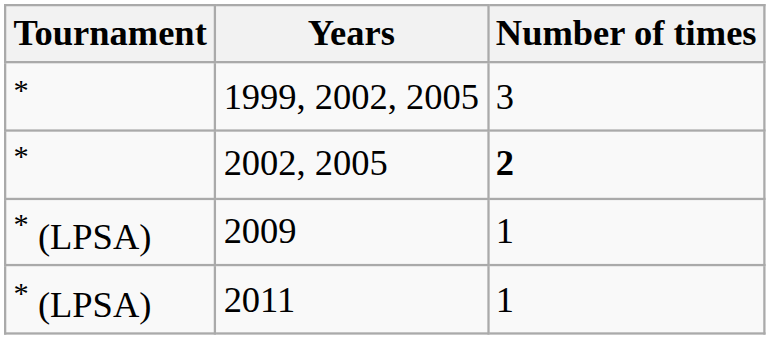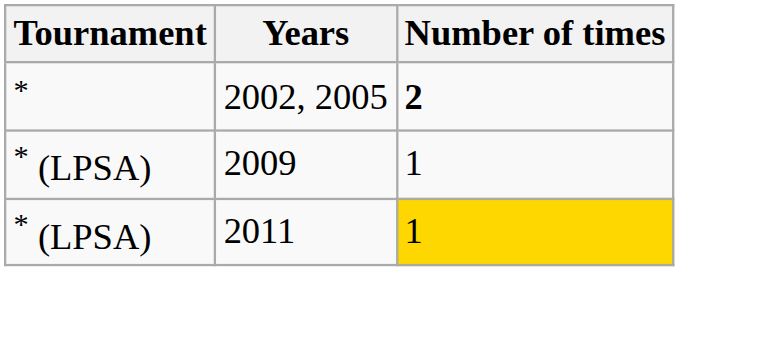- row: * | 1999, 2002, 2005 | 3
2011 | Number of times: no background -> gold background
